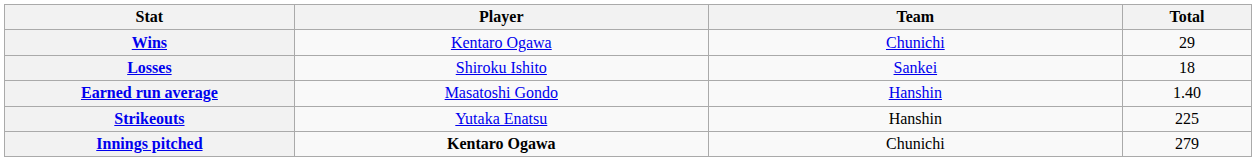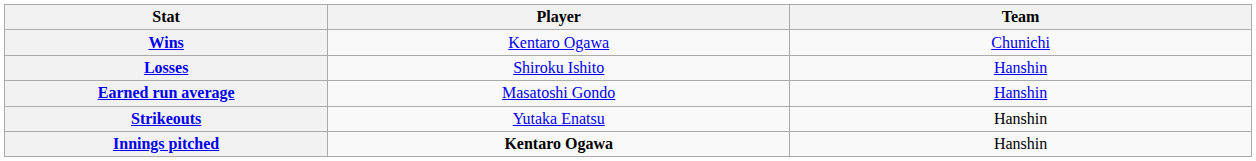- column: Total | 29 | 18 | 1.40 | 225 | 279
Losses | Team: Sankei -> Hanshin
Innings pitched | Team: Chunichi -> Hanshin
